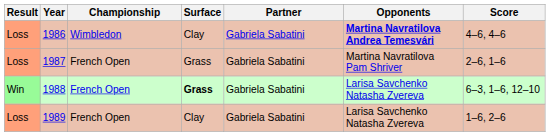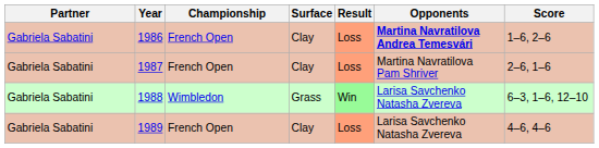columns swapped: Result <-> Partner
1986 | Championship: Wimbledon -> French Open
1986 | Score: 4–6, 4–6 -> 1–6, 2–6
1987 | Surface: Grass -> Clay
1988 | Championship: French Open -> Wimbledon
1988 | Surface: bold -> normal
1989 | Score: 1–6, 2–6 -> 4–6, 4–6
